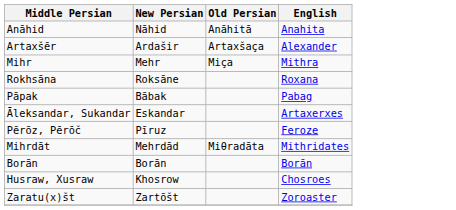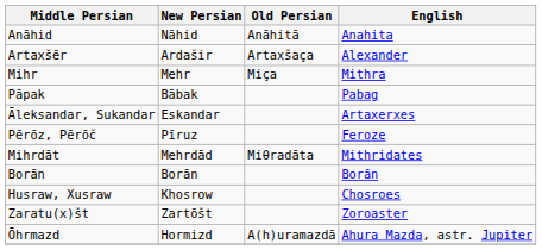- row: Rokhsāna | Roksāne | Roxana
+ row: Ōhrmazd | Hormizd | A(h)uramazdā | Ahura Mazda, astr. Jupiter
